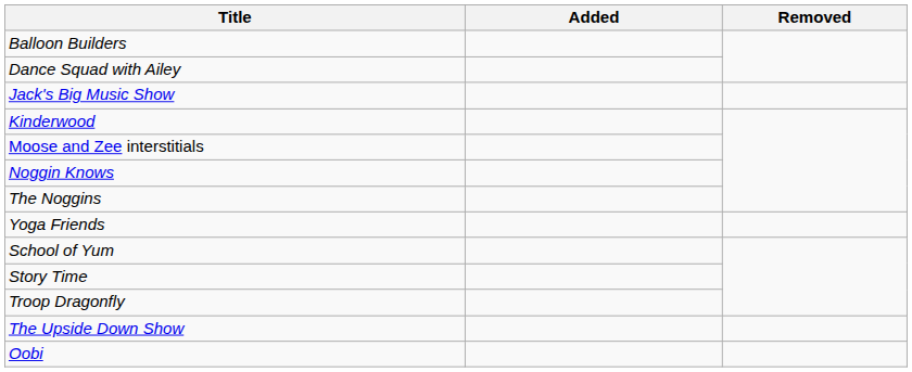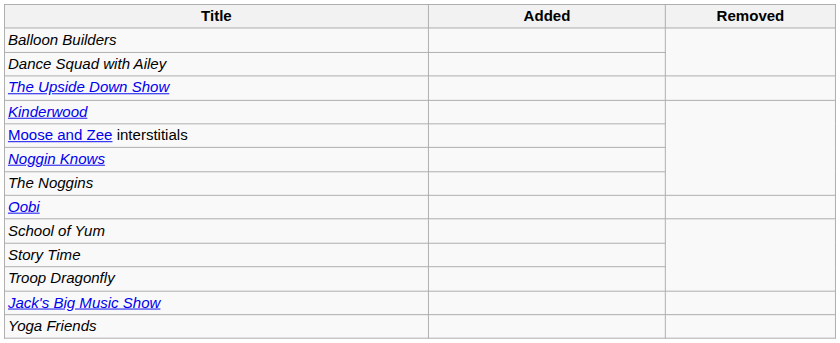rows swapped: Jack's Big Music Show <-> The Upside Down Show
rows swapped: Oobi <-> Yoga Friends
